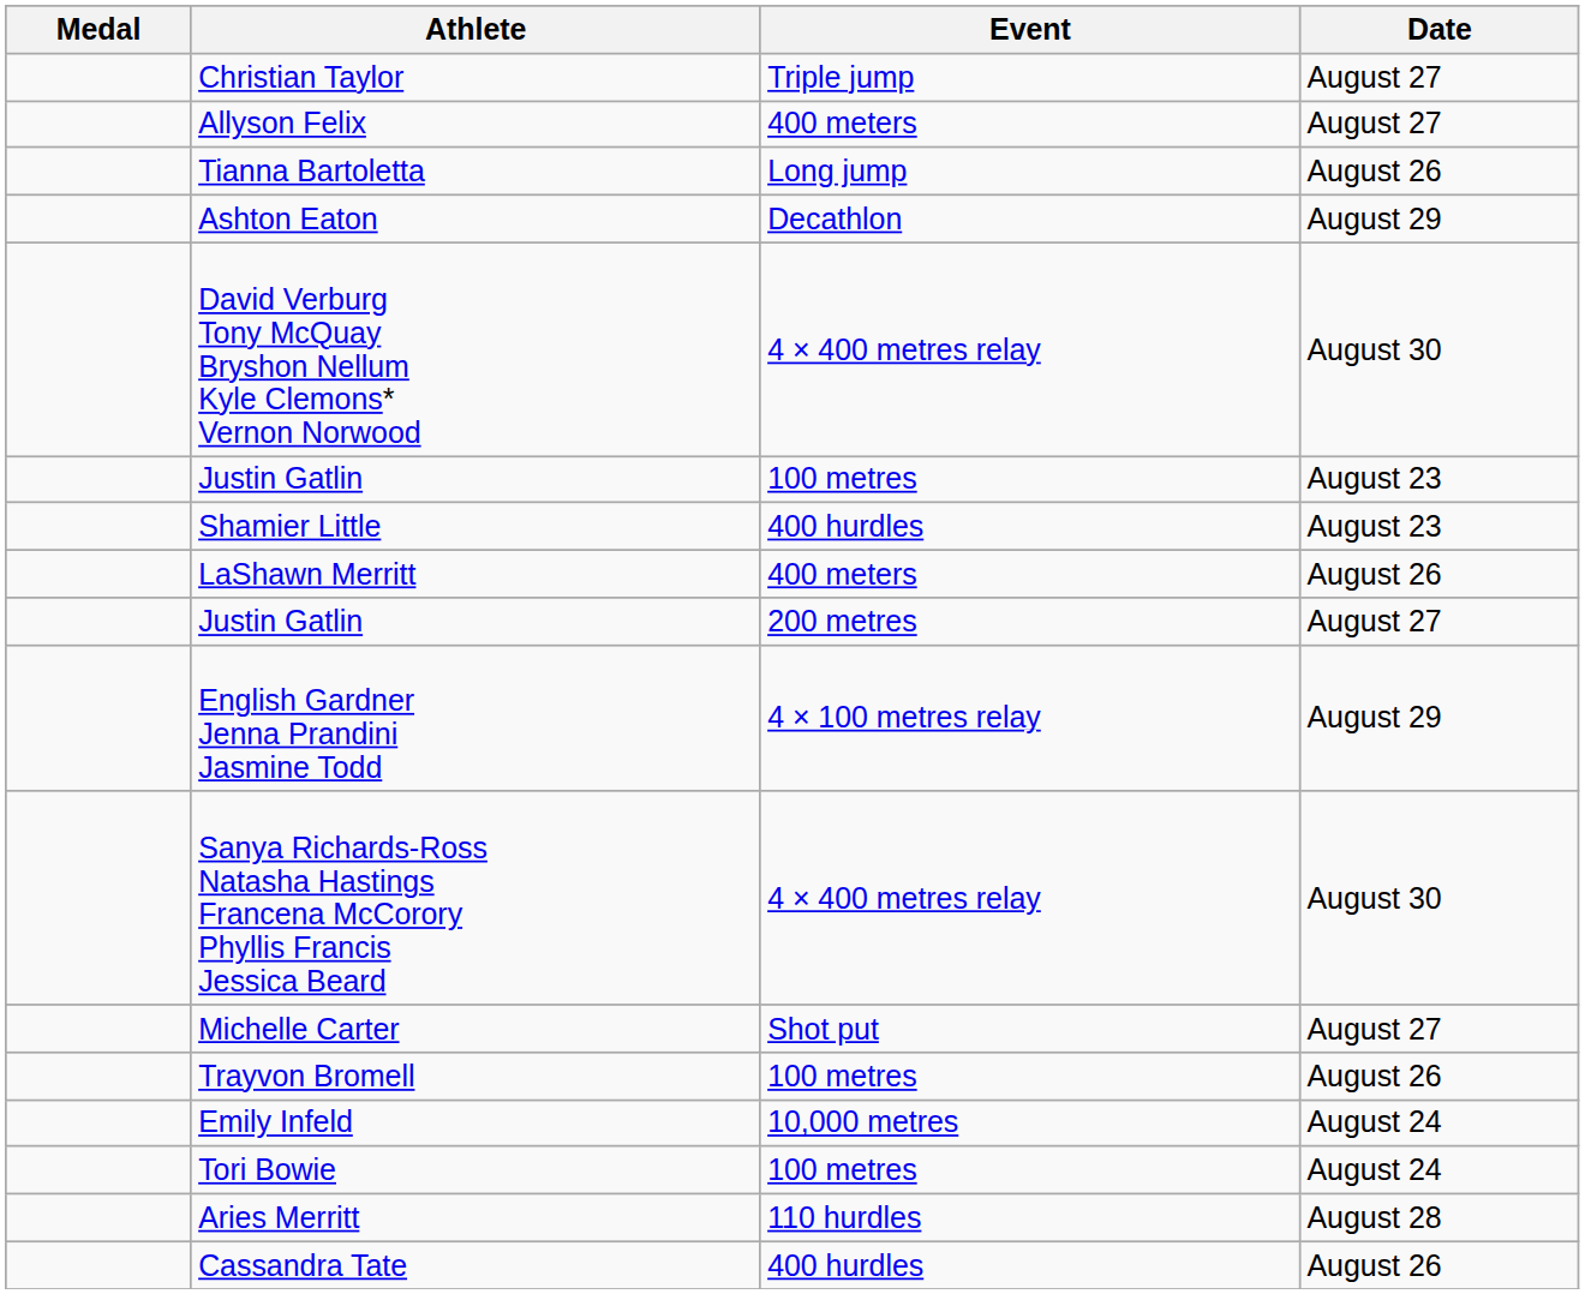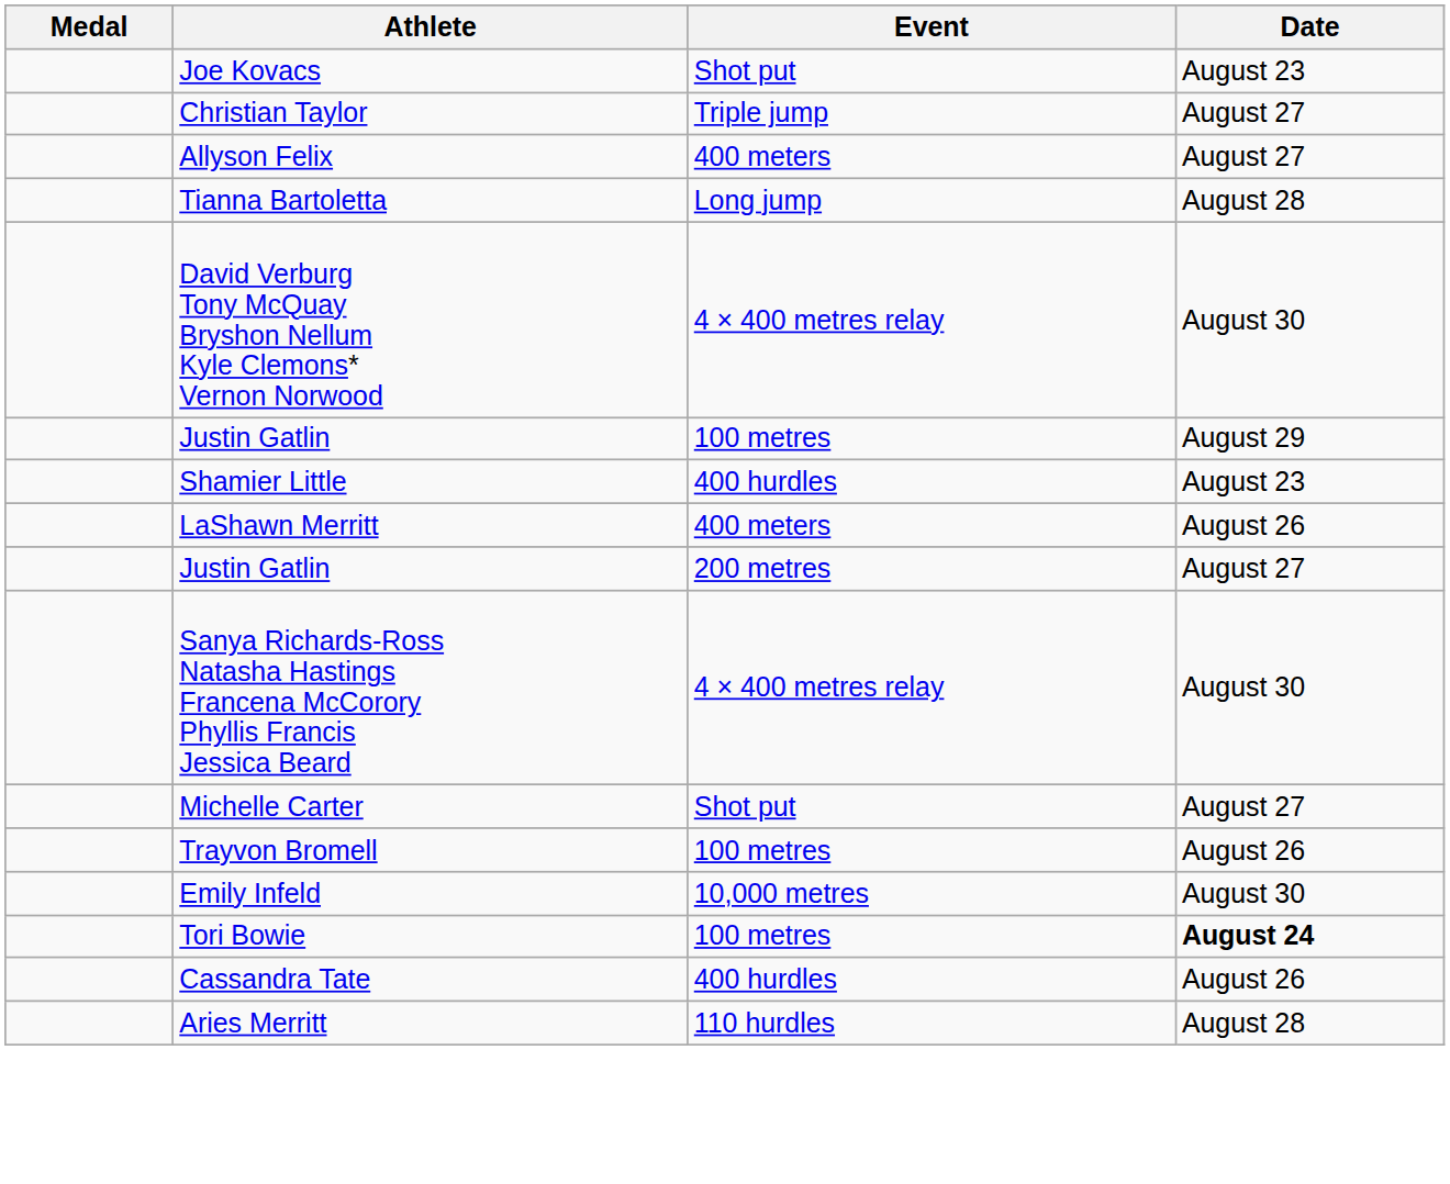+ row: Joe Kovacs | Shot put | August 23
Tianna Bartoletta | Date: August 26 -> August 28
- row: Ashton Eaton | Decathlon | August 29
Justin Gatlin / 100 metres | Date: August 23 -> August 29
- row: English Gardner Jenna Prandini Jasmine Todd | 4 × 100 metres relay | August 29
Emily Infeld | Date: August 24 -> August 30
Tori Bowie | Date: normal -> bold
rows swapped: Cassandra Tate <-> Aries Merritt
